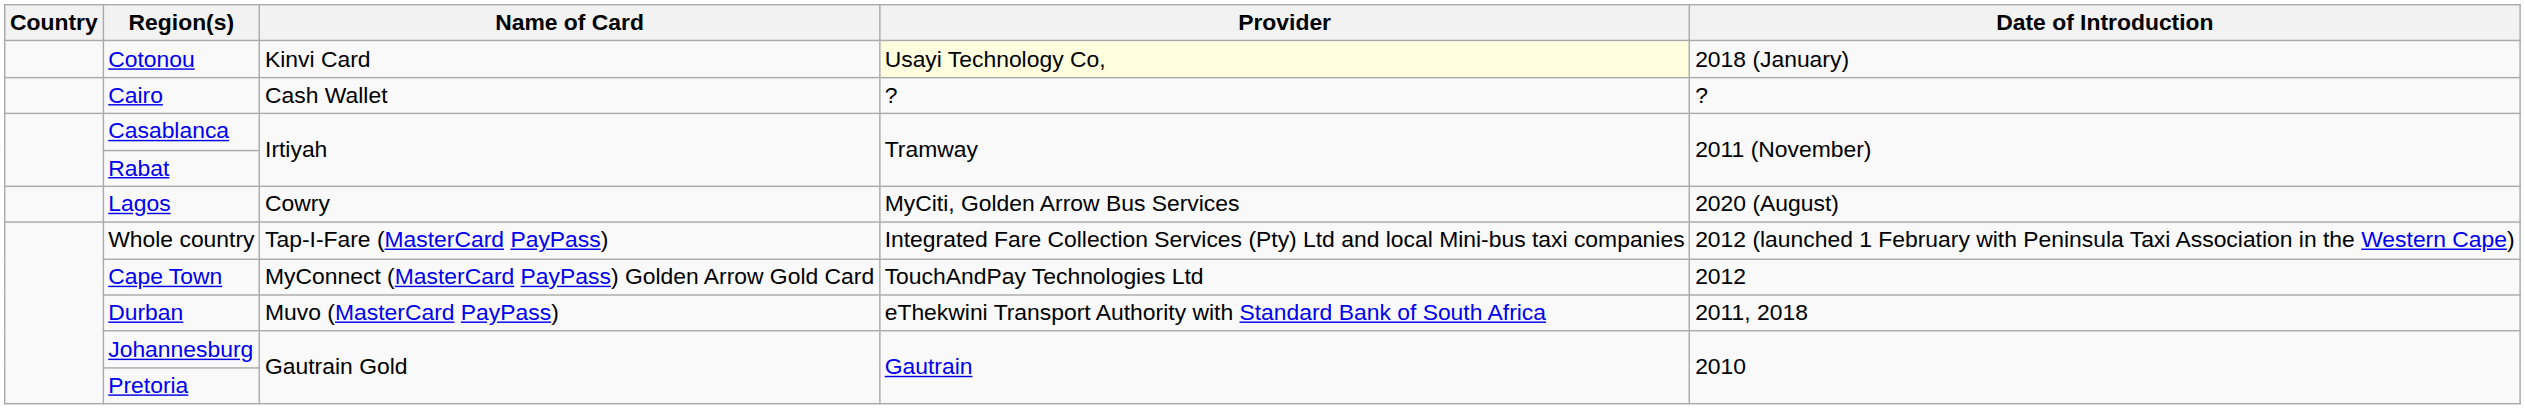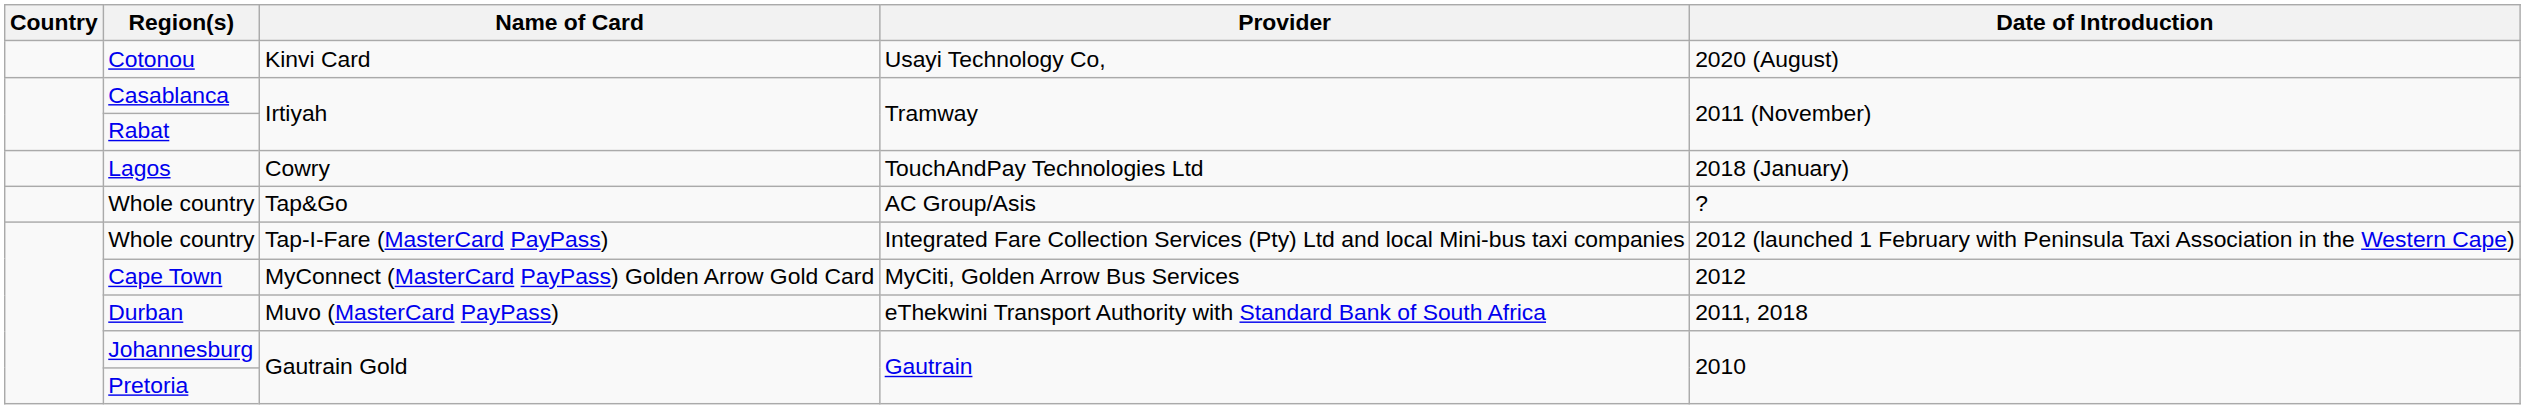Cotonou | Provider: lightyellow background -> no background
Cotonou | Date of Introduction: 2018 (January) -> 2020 (August)
- row: Cairo | Cash Wallet | ? | ?
Lagos | Provider: MyCiti, Golden Arrow Bus Services -> TouchAndPay Technologies Ltd
Lagos | Date of Introduction: 2020 (August) -> 2018 (January)
+ row: Whole country | Tap&Go | AC Group/Asis | ?
Cape Town | Provider: TouchAndPay Technologies Ltd -> MyCiti, Golden Arrow Bus Services
